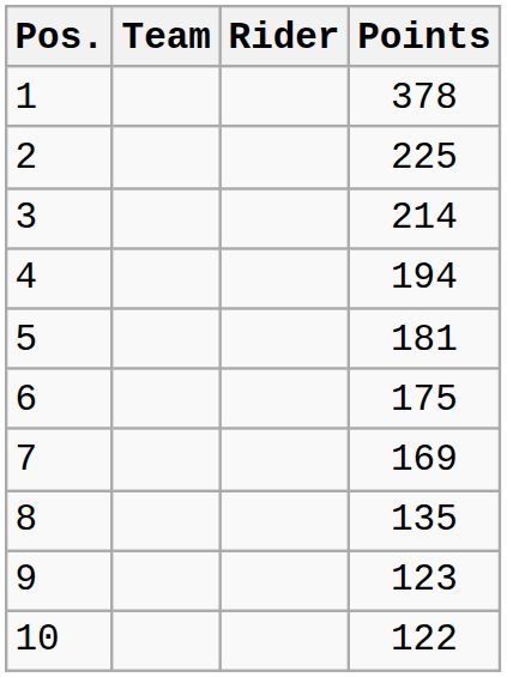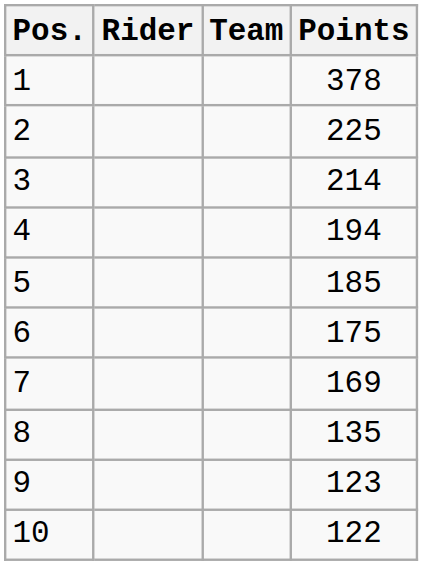columns swapped: Rider <-> Team
5 | Points: 181 -> 185
